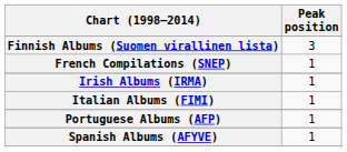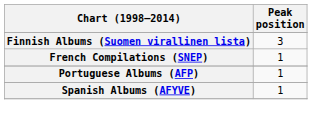- row: Irish Albums (IRMA) | 1
- row: Italian Albums (FIMI) | 1
